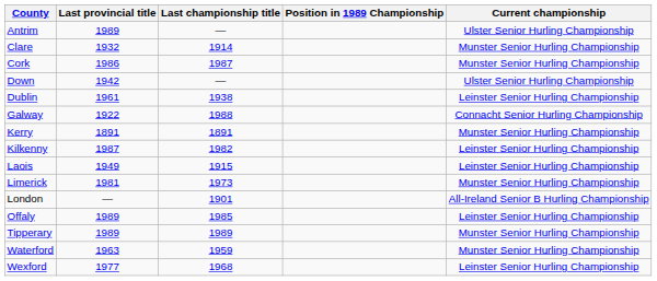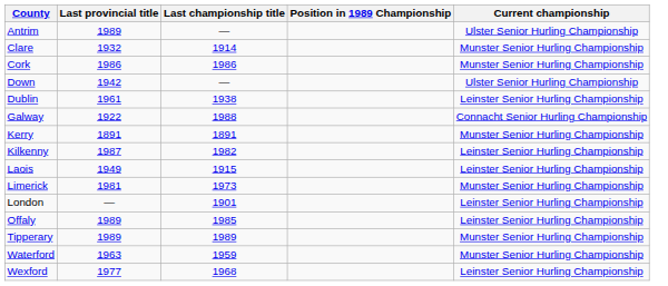Cork | Last championship title: 1987 -> 1986
London | Current championship: All-Ireland Senior B Hurling Championship -> Leinster Senior Hurling Championship
